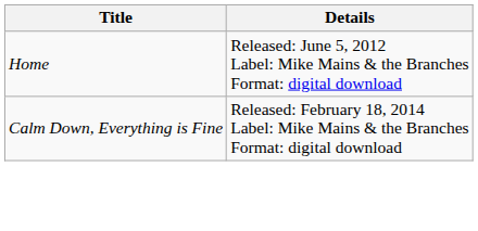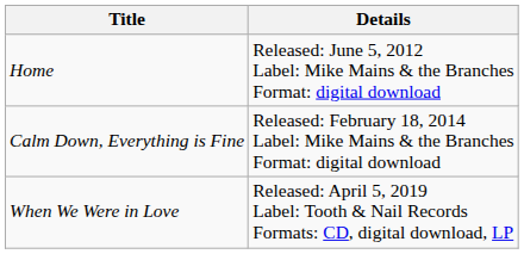+ row: When We Were in Love | Released: April 5, 2019 Label: Tooth & Nail Records Formats: CD, digital download, LP
